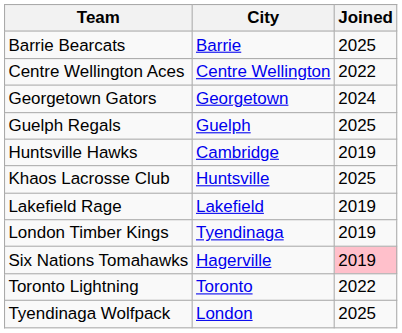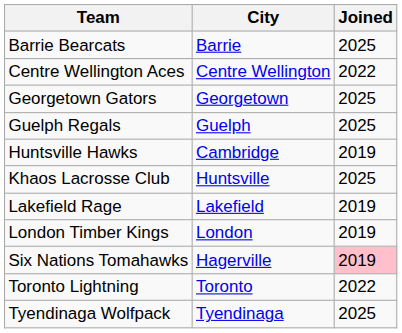Georgetown Gators | Joined: 2024 -> 2025
London Timber Kings | City: Tyendinaga -> London
Tyendinaga Wolfpack | City: London -> Tyendinaga
